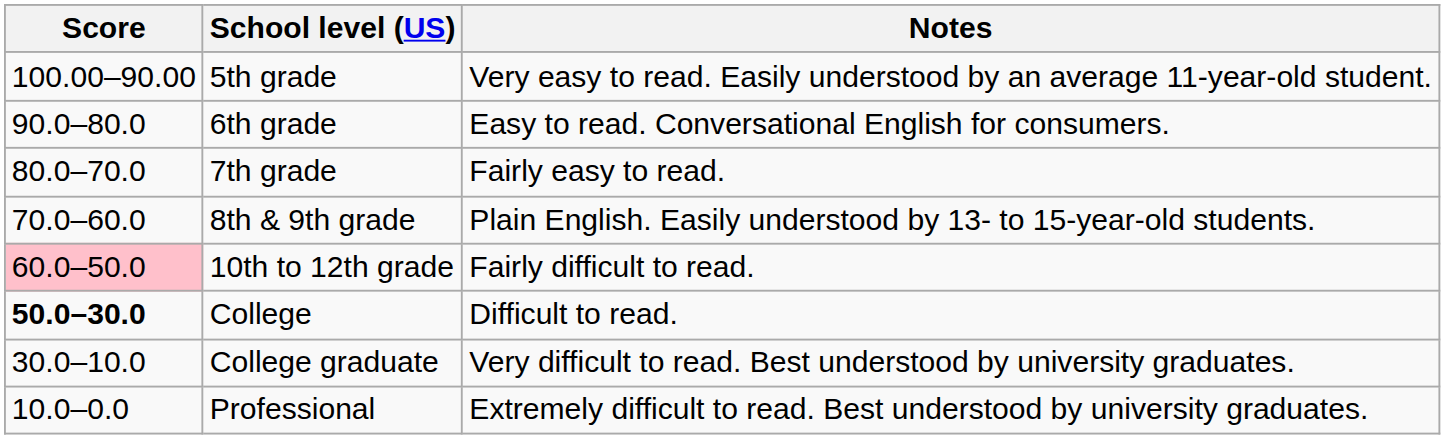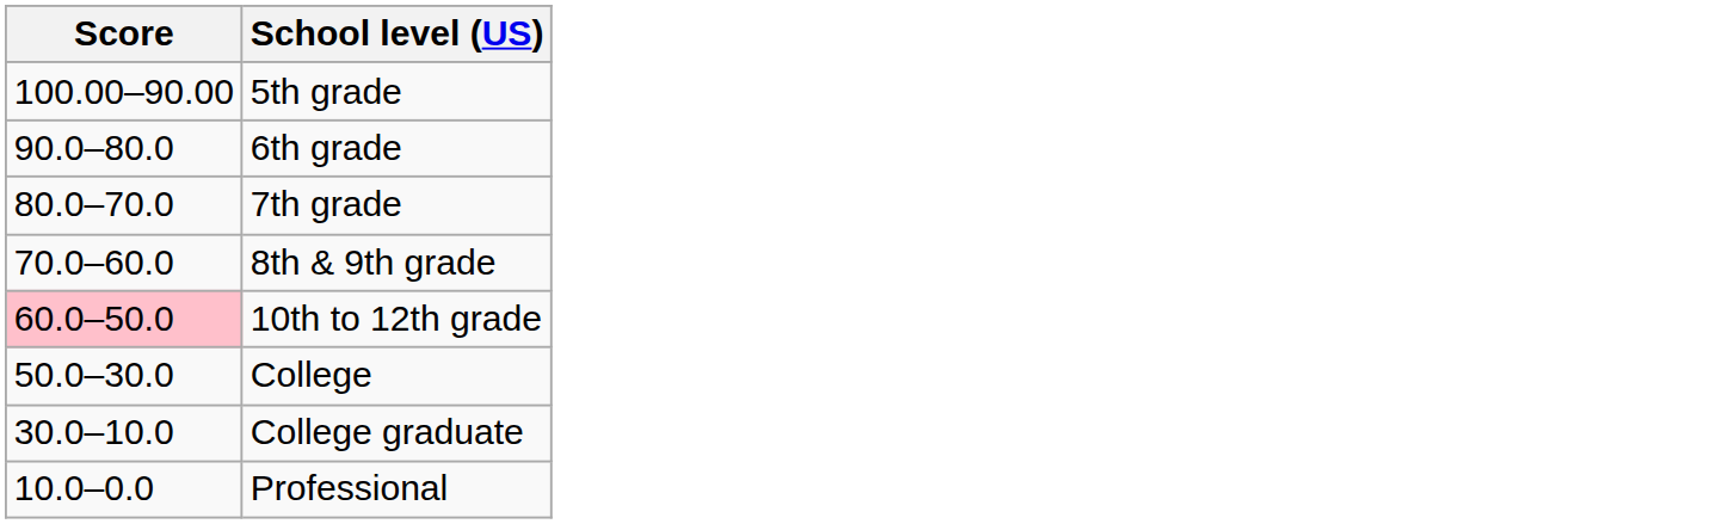- column: Notes | Very easy to read. Easily understood by an average 11-year-old student. | Easy to read. Conversational English for consumers. | Fairly easy to read. | Plain English. Easily understood by 13- to 15-year-old students. | Fairly difficult to read. | Difficult to read. | Very difficult to read. Best understood by university graduates. | Extremely difficult to read. Best understood by university graduates.
College | Score: bold -> normal
